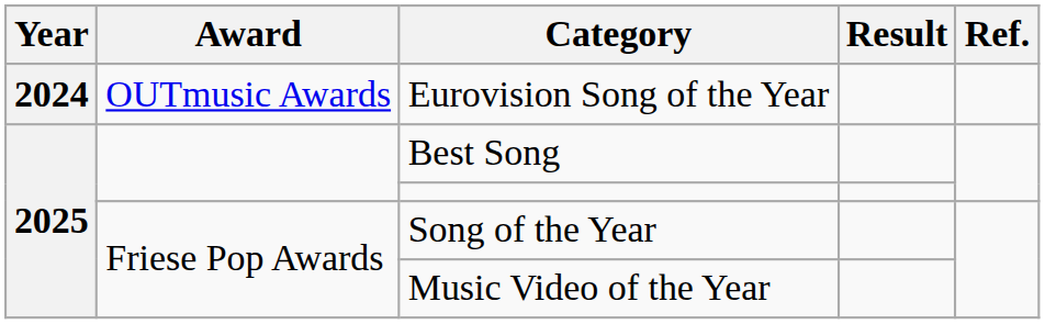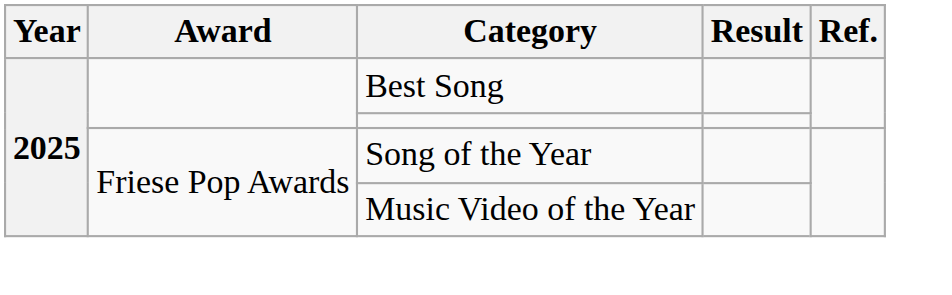- row: 2024 | OUTmusic Awards | Eurovision Song of the Year
